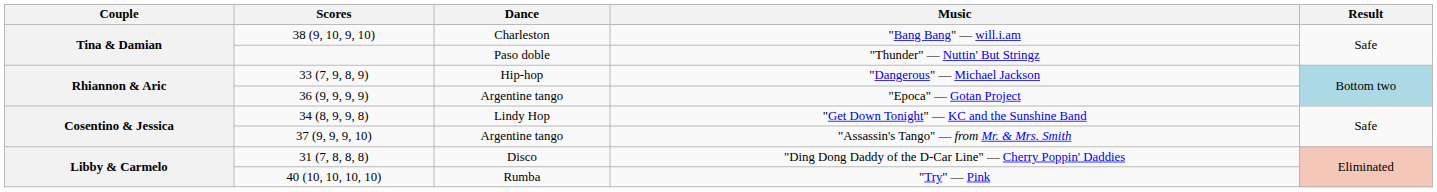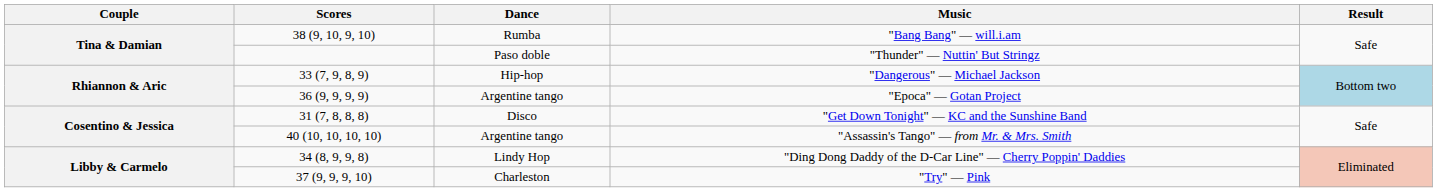"Bang Bang" — will.i.am | Dance: Charleston -> Rumba
"Get Down Tonight" — KC and the Sunshine Band | Scores: 34 (8, 9, 9, 8) -> 31 (7, 8, 8, 8)
"Get Down Tonight" — KC and the Sunshine Band | Dance: Lindy Hop -> Disco
"Assassin's Tango" — from Mr. & Mrs. Smith | Scores: 37 (9, 9, 9, 10) -> 40 (10, 10, 10, 10)
"Ding Dong Daddy of the D-Car Line" — Cherry Poppin' Daddies | Scores: 31 (7, 8, 8, 8) -> 34 (8, 9, 9, 8)
"Ding Dong Daddy of the D-Car Line" — Cherry Poppin' Daddies | Dance: Disco -> Lindy Hop
"Try" — Pink | Scores: 40 (10, 10, 10, 10) -> 37 (9, 9, 9, 10)
"Try" — Pink | Dance: Rumba -> Charleston
